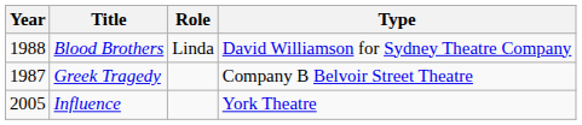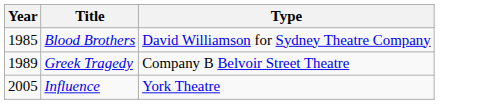- column: Role | Linda
Blood Brothers | Year: 1988 -> 1985
Greek Tragedy | Year: 1987 -> 1989
